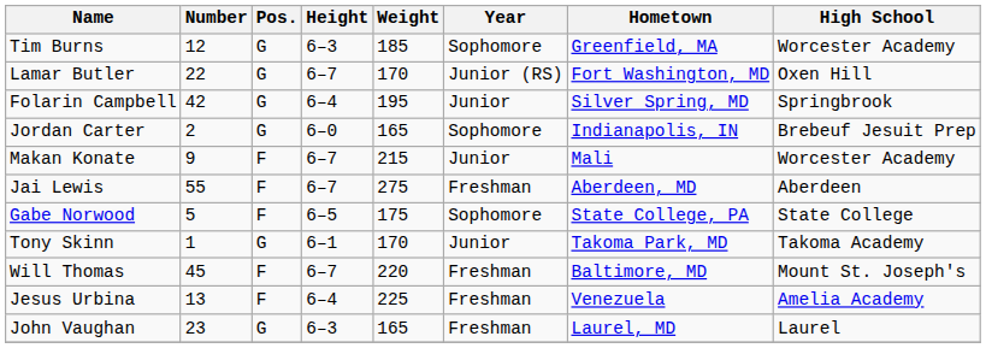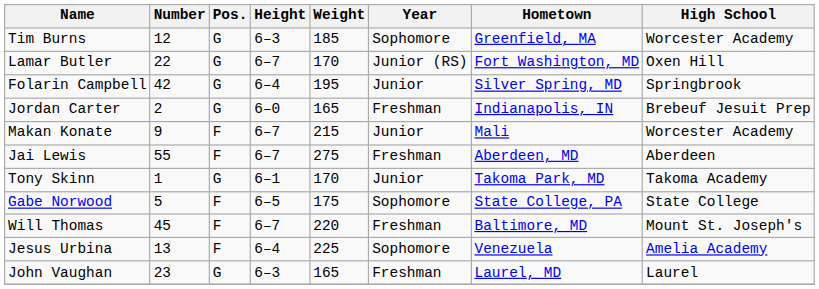Jordan Carter | Year: Sophomore -> Freshman
rows swapped: Gabe Norwood <-> Tony Skinn
Jesus Urbina | Year: Freshman -> Sophomore
